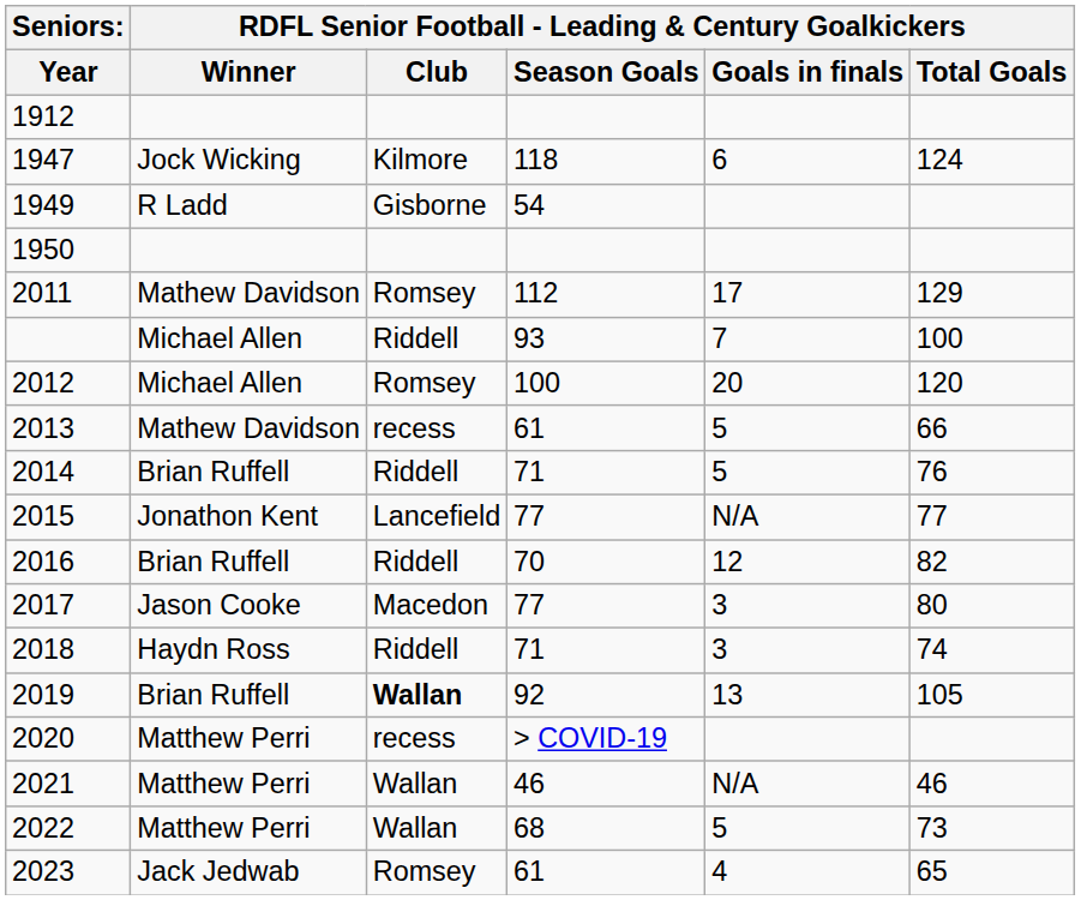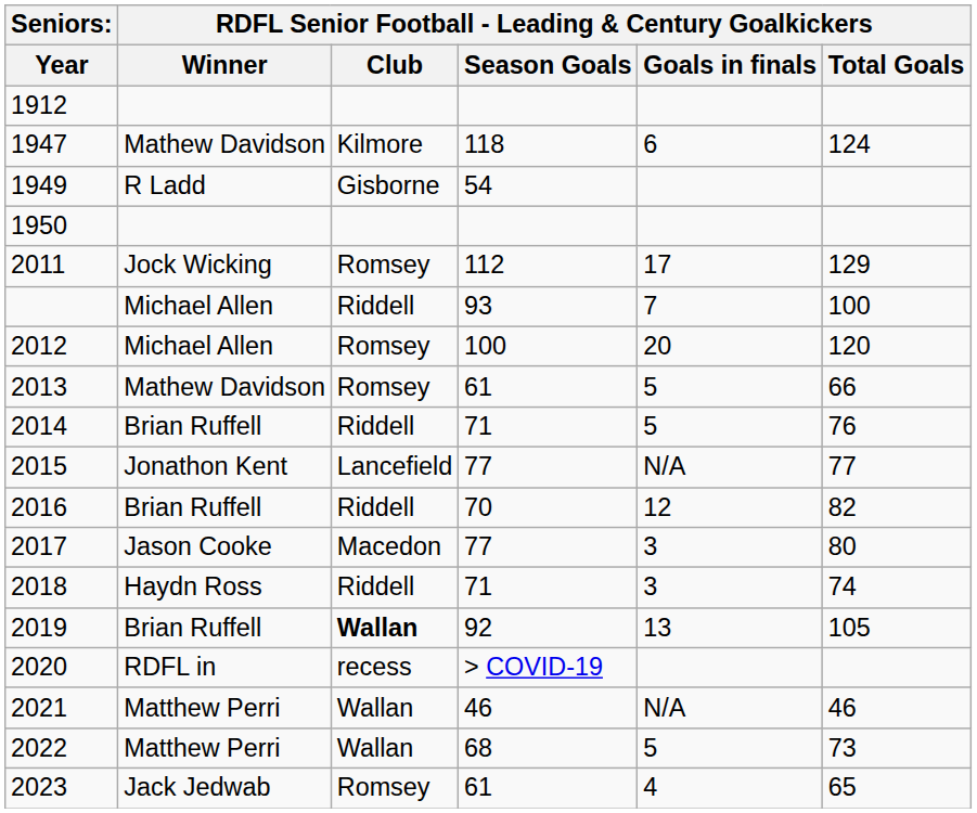1947 | column 2: Jock Wicking -> Mathew Davidson
2011 | column 2: Mathew Davidson -> Jock Wicking
2013 | RDFL Senior Football - Leading & Century Goalkickers / Club: recess -> Romsey
2020 | column 2: Matthew Perri -> RDFL in
